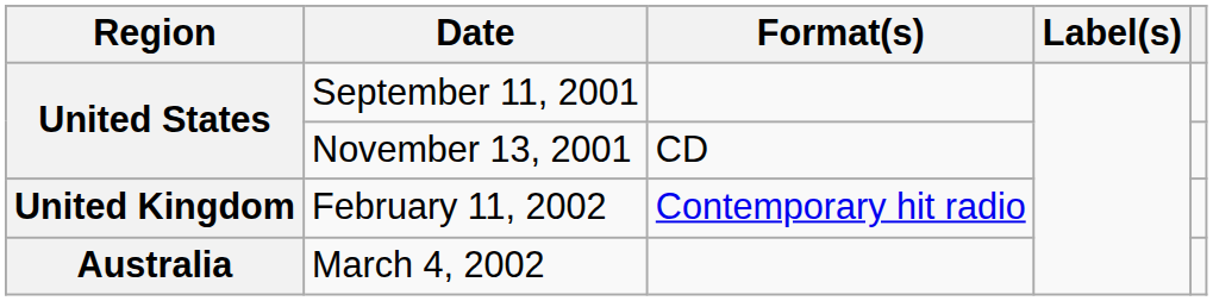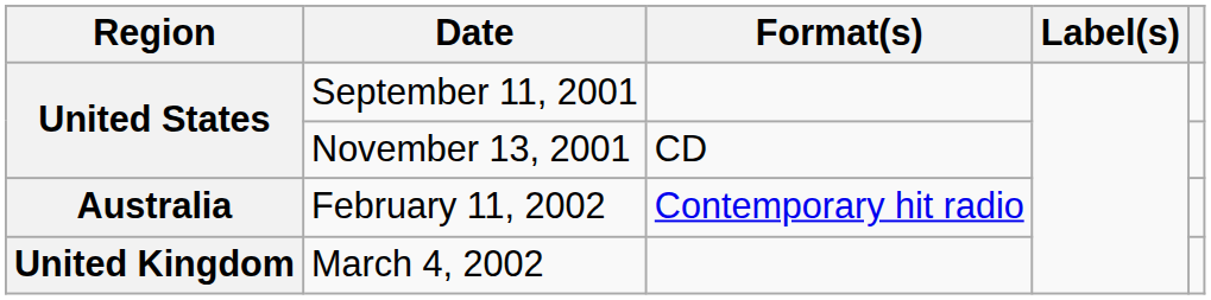February 11, 2002 | Region: United Kingdom -> Australia
March 4, 2002 | Region: Australia -> United Kingdom
